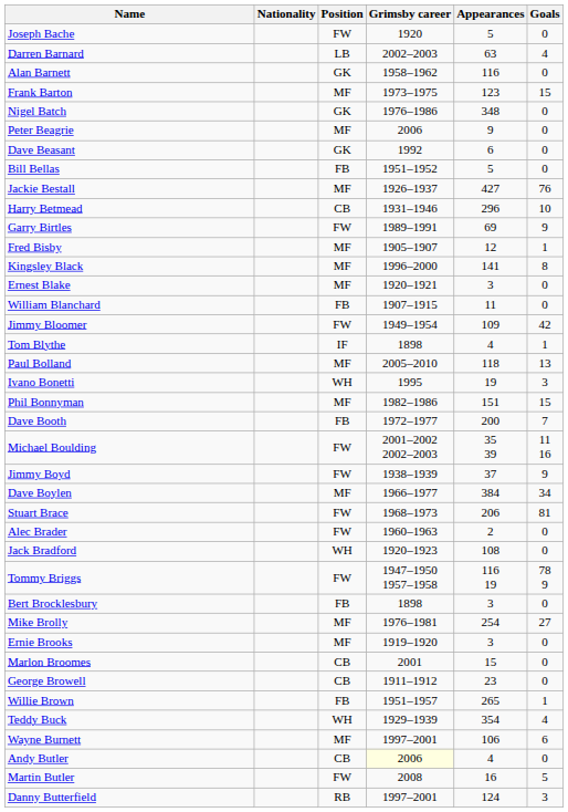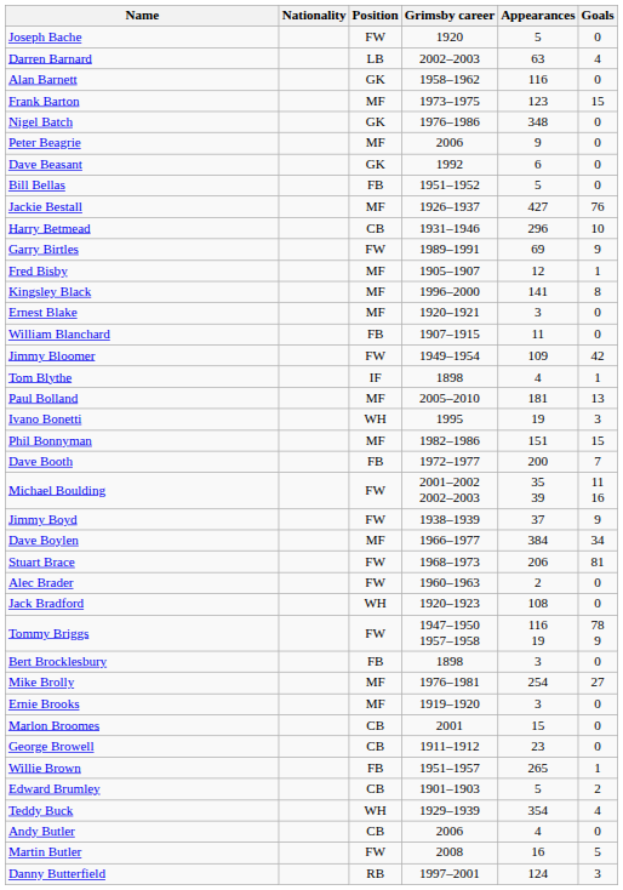Paul Bolland | Appearances: 118 -> 181
+ row: Edward Brumley | CB | 1901–1903 | 5 | 2
- row: Wayne Burnett | MF | 1997–2001 | 106 | 6
Andy Butler | Grimsby career: lightyellow background -> no background
